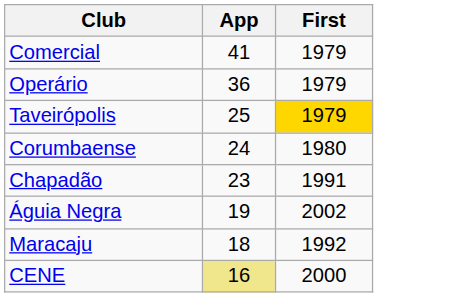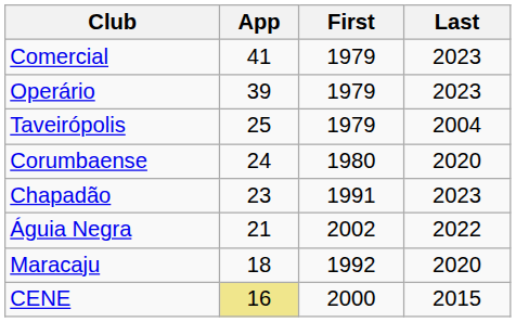+ column: Last | 2023 | 2023 | 2004 | 2020 | 2023 | 2022 | 2020 | 2015
Operário | App: 36 -> 39
Taveirópolis | First: gold background -> no background
Águia Negra | App: 19 -> 21
